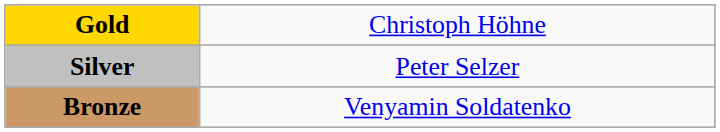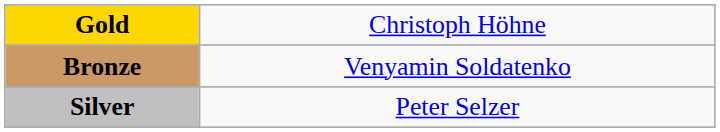rows swapped: Silver <-> Bronze
